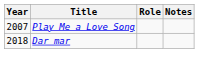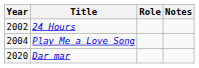+ row: 2002 | 24 Hours
Play Me a Love Song | Year: 2007 -> 2004
Dar mar | Year: 2018 -> 2020
